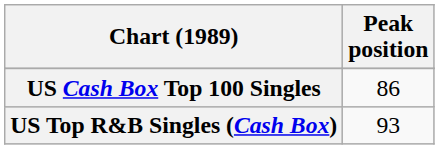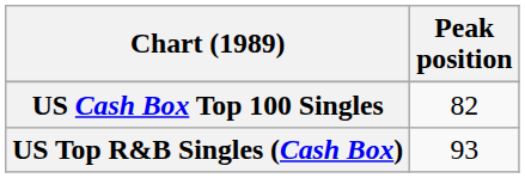US Cash Box Top 100 Singles | Peak position: 86 -> 82
